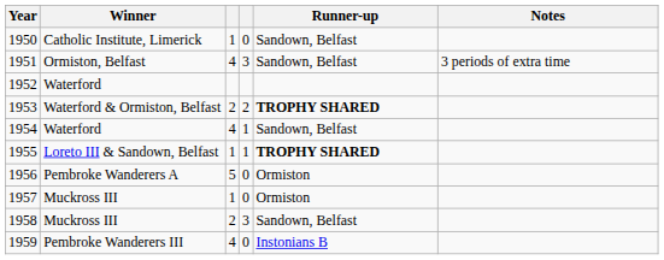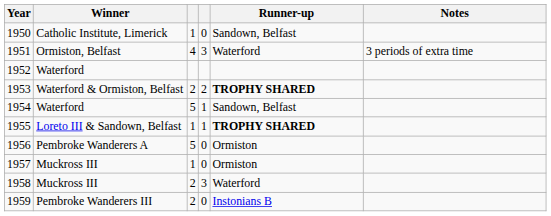1951 | Runner-up: Sandown, Belfast -> Waterford
1954 | column 3: 4 -> 5
1958 | Runner-up: Sandown, Belfast -> Waterford
1959 | column 3: 4 -> 2
